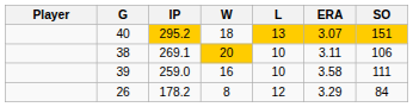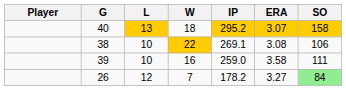columns swapped: IP <-> L
40 | SO: 151 -> 158
38 | W: 20 -> 22
38 | ERA: 3.11 -> 3.08
26 | W: 8 -> 7
26 | ERA: 3.29 -> 3.27
26 | SO: no background -> lightgreen background
